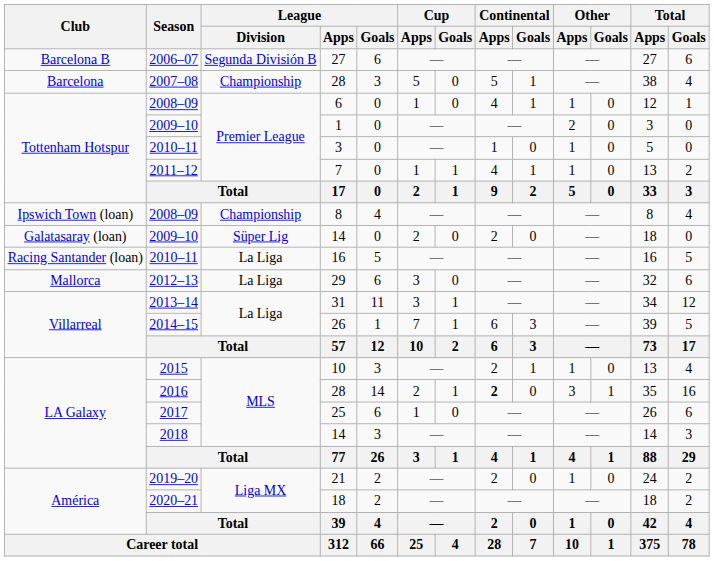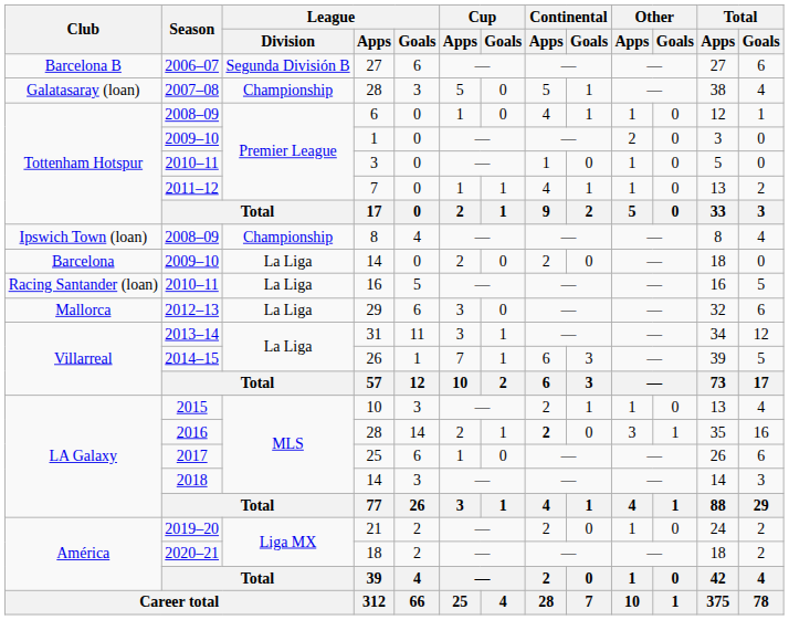2007–08 / 28 | Club: Barcelona -> Galatasaray (loan)
2009–10 / 14 | Club: Galatasaray (loan) -> Barcelona
2009–10 / 14 | League / Division: Süper Lig -> La Liga
